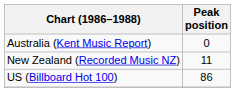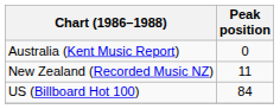US (Billboard Hot 100) | Peak position: 86 -> 84
